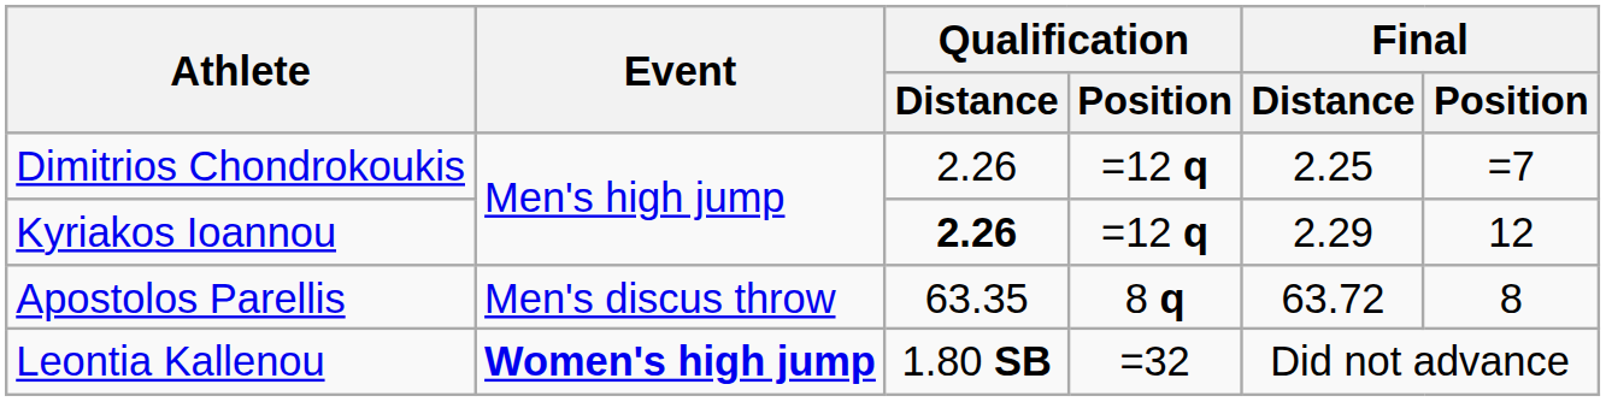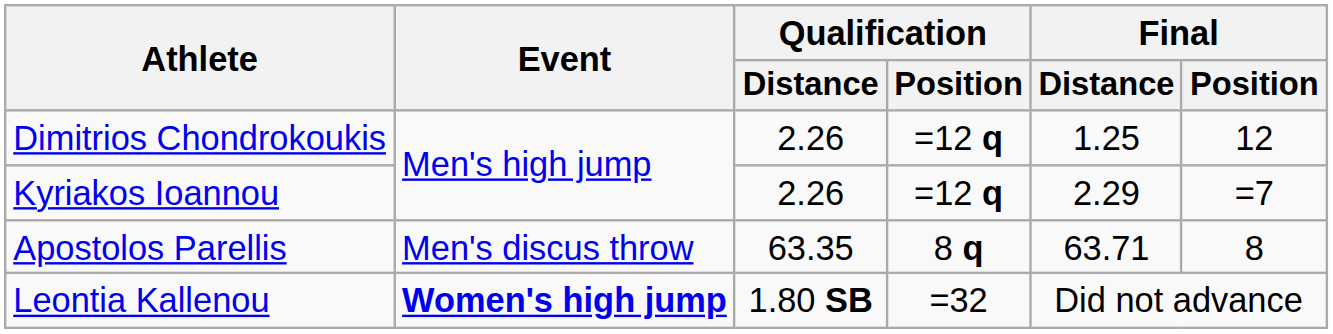Dimitrios Chondrokoukis | Final / Distance: 2.25 -> 1.25
Dimitrios Chondrokoukis | Final / Position: =7 -> 12
Kyriakos Ioannou | Qualification / Distance: bold -> normal
Kyriakos Ioannou | Final / Position: 12 -> =7
Apostolos Parellis | Final / Distance: 63.72 -> 63.71
